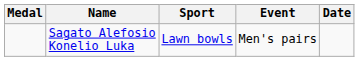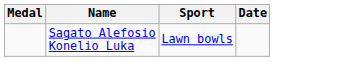- column: Event | Men's pairs
